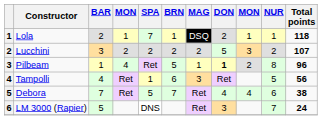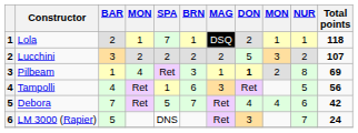Pilbeam | BRN: 5 -> 3
Pilbeam | Total points: 96 -> 69
Debora | Total points: 38 -> 42
